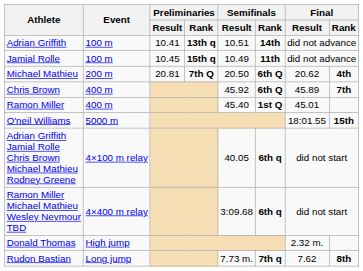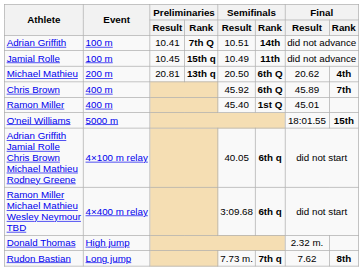Adrian Griffith | Preliminaries / Rank: 13th q -> 7th Q
Michael Mathieu | Preliminaries / Rank: 7th Q -> 13th q
